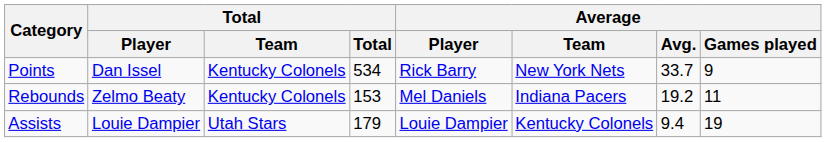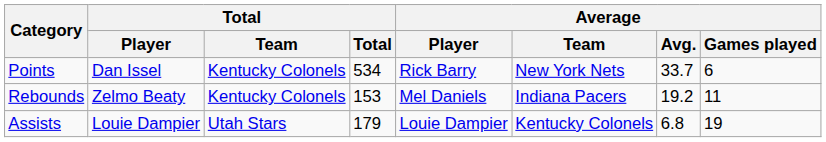Points | Average / Games played: 9 -> 6
Assists | Average / Avg.: 9.4 -> 6.8
